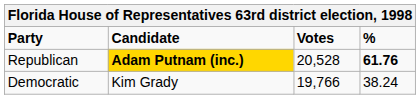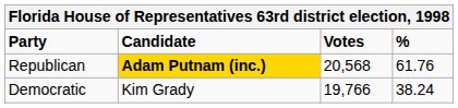Republican | Votes: 20,528 -> 20,568
Republican | %: bold -> normal
